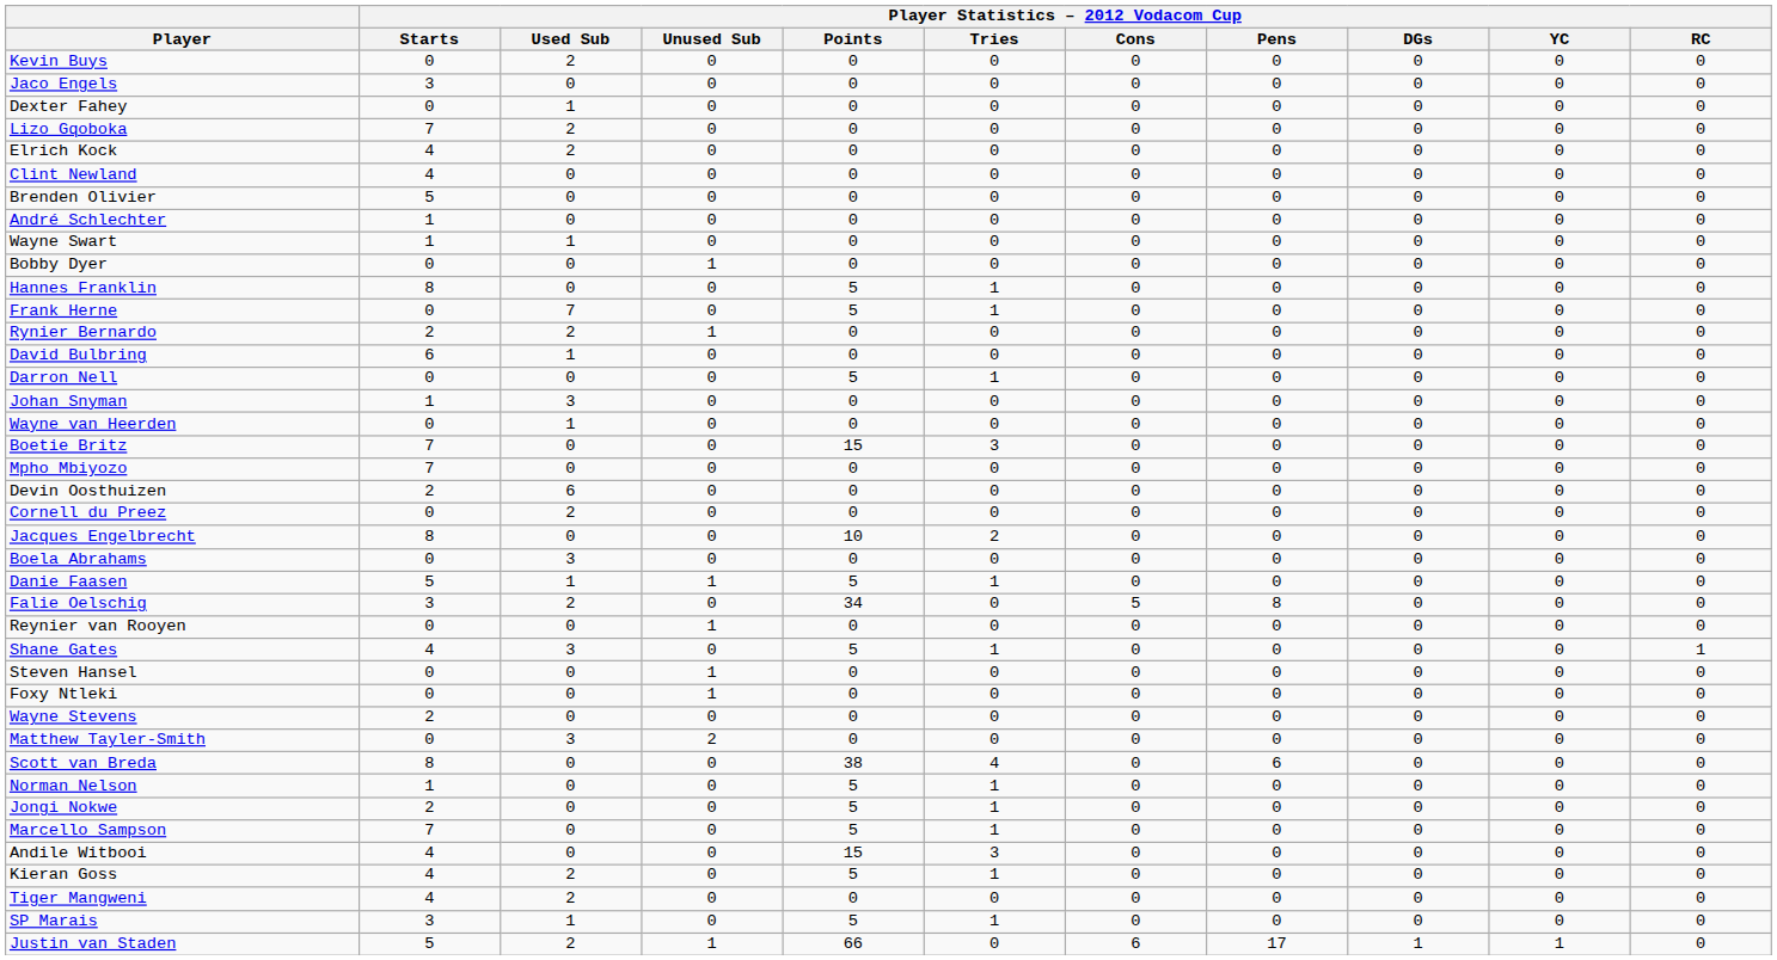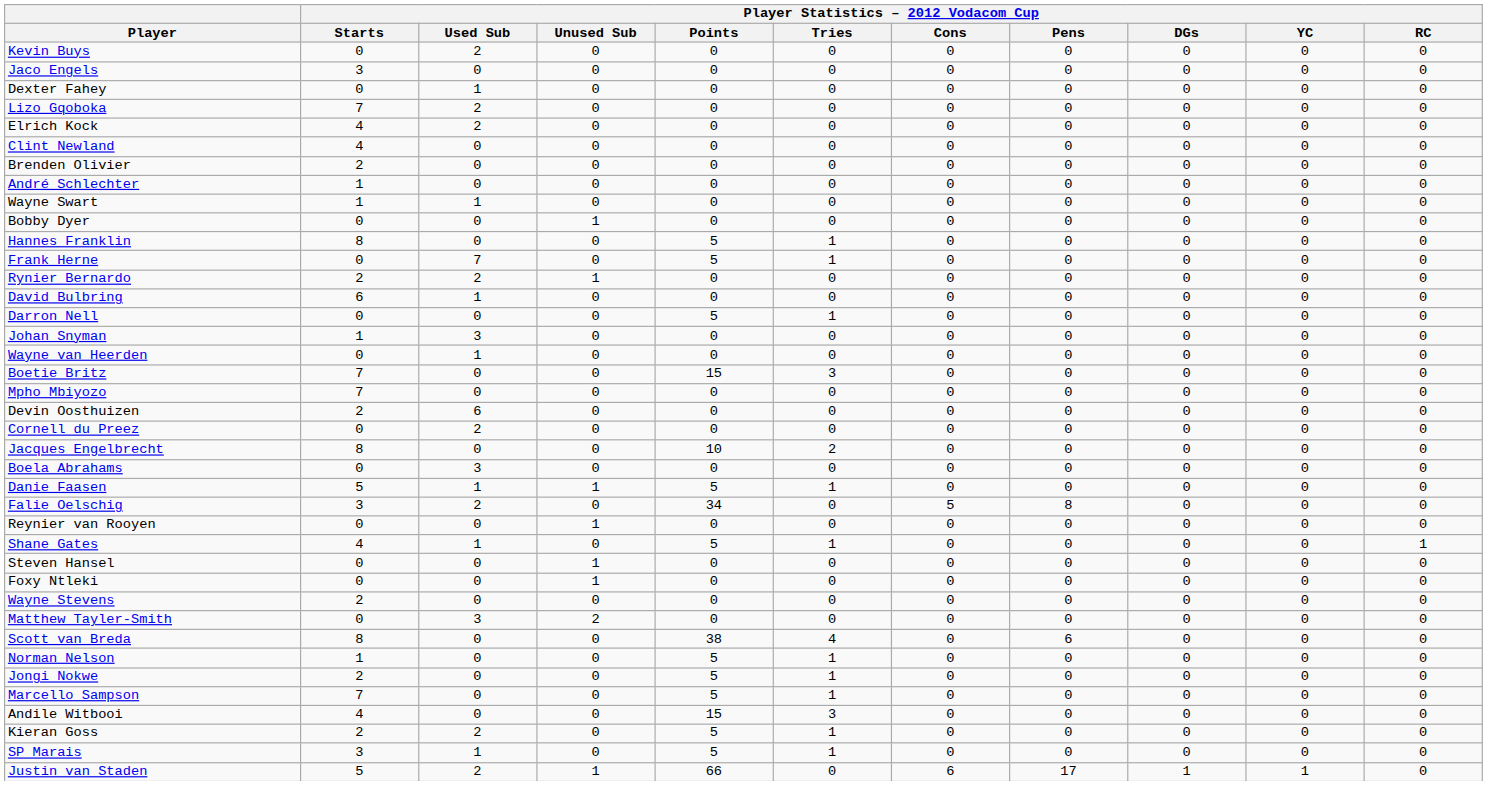Brenden Olivier | Player Statistics – 2012 Vodacom Cup / Starts: 5 -> 2
Shane Gates | Player Statistics – 2012 Vodacom Cup / Used Sub: 3 -> 1
Kieran Goss | Player Statistics – 2012 Vodacom Cup / Starts: 4 -> 2
- row: Tiger Mangweni | 4 | 2 | 0 | 0 | 0 | 0 | 0 | 0 | 0 | 0
